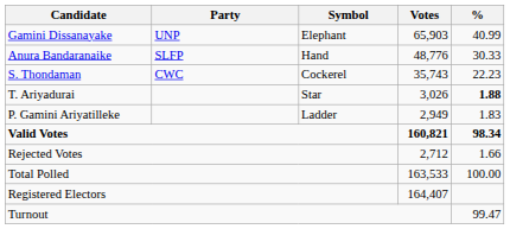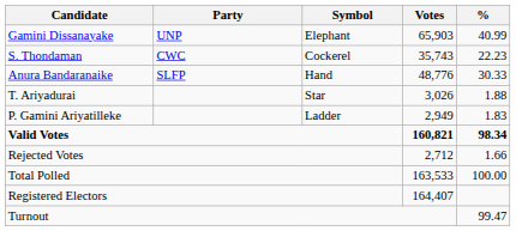rows swapped: Anura Bandaranaike <-> S. Thondaman
T. Ariyadurai | %: bold -> normal
